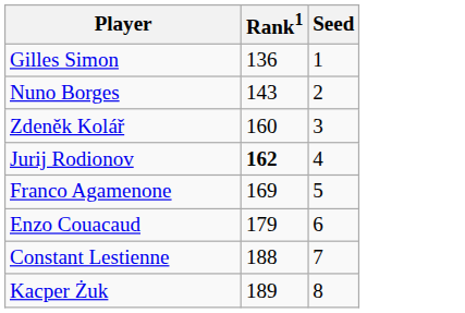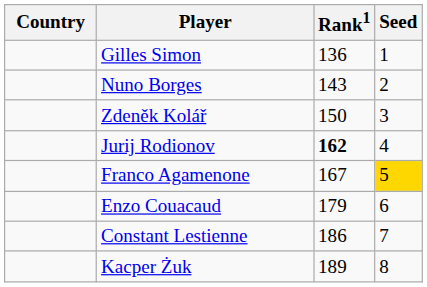+ column: Country
Zdeněk Kolář | Rank1: 160 -> 150
Franco Agamenone | Rank1: 169 -> 167
Franco Agamenone | Seed: no background -> gold background
Constant Lestienne | Rank1: 188 -> 186
